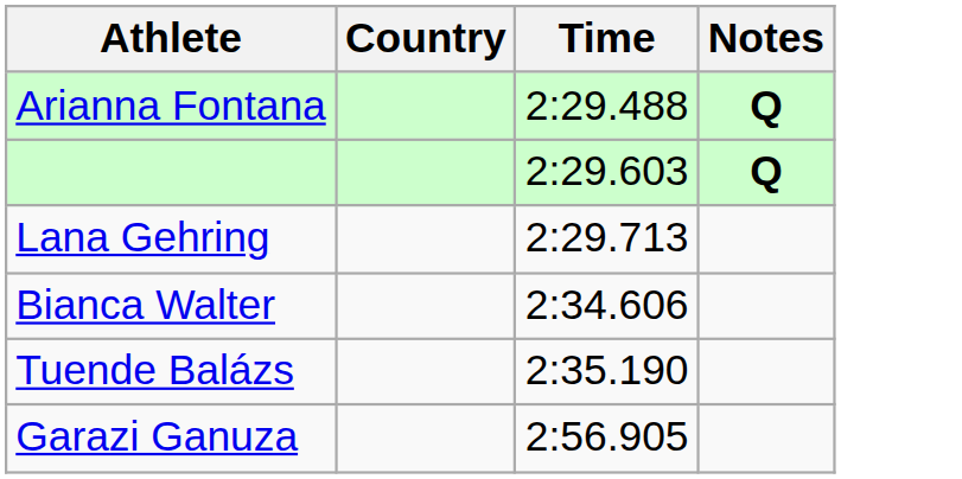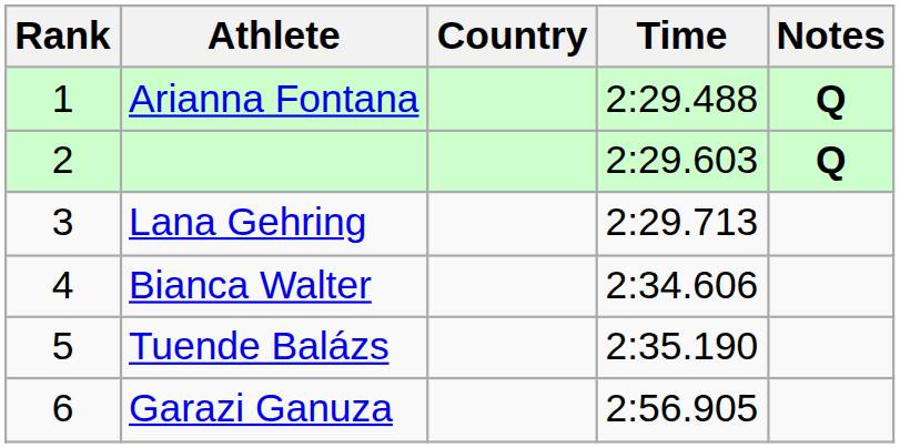+ column: Rank | 1 | 2 | 3 | 4 | 5 | 6
